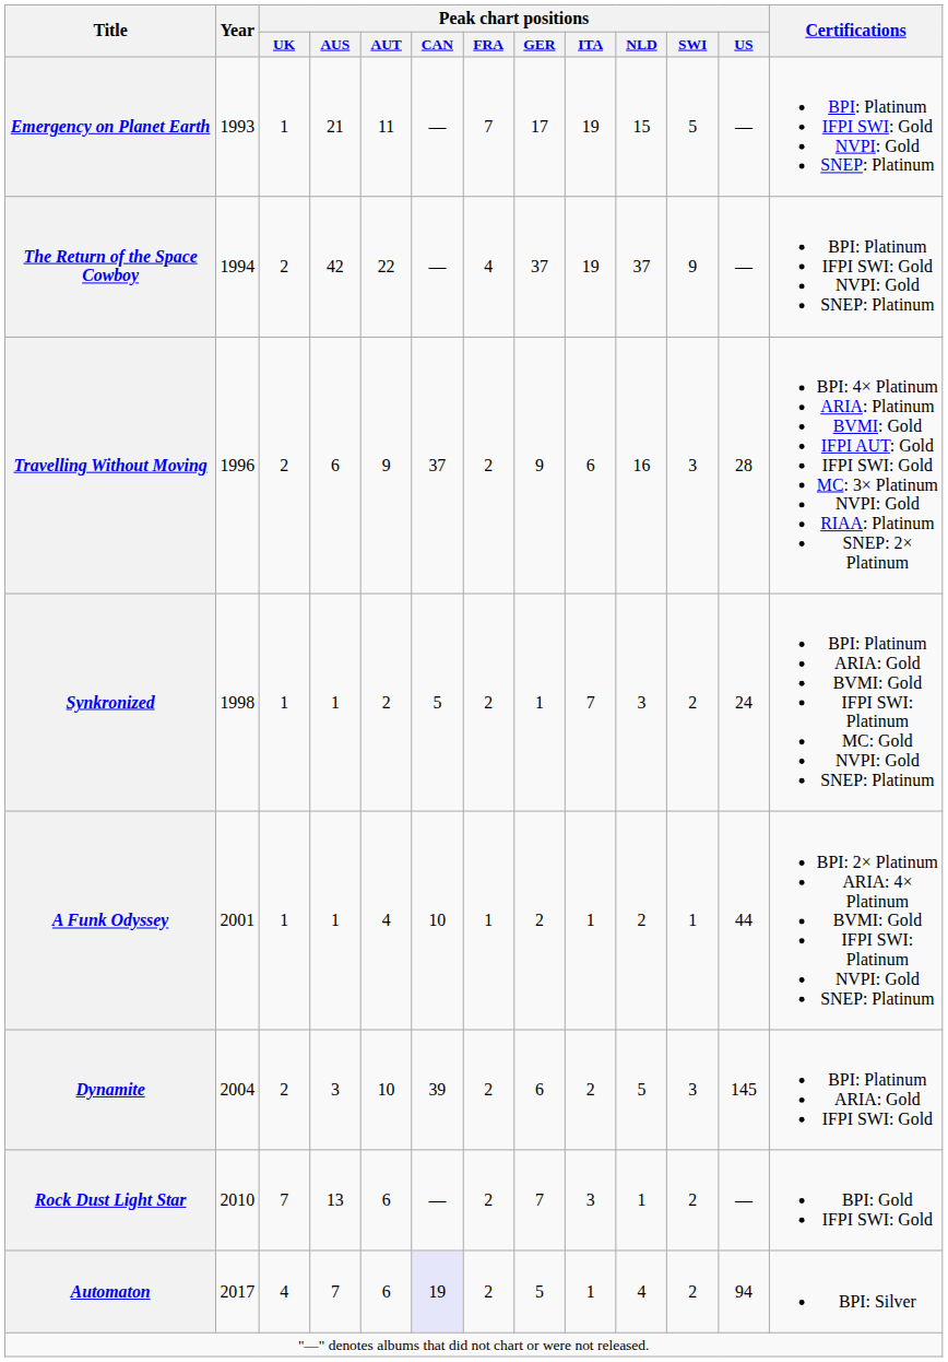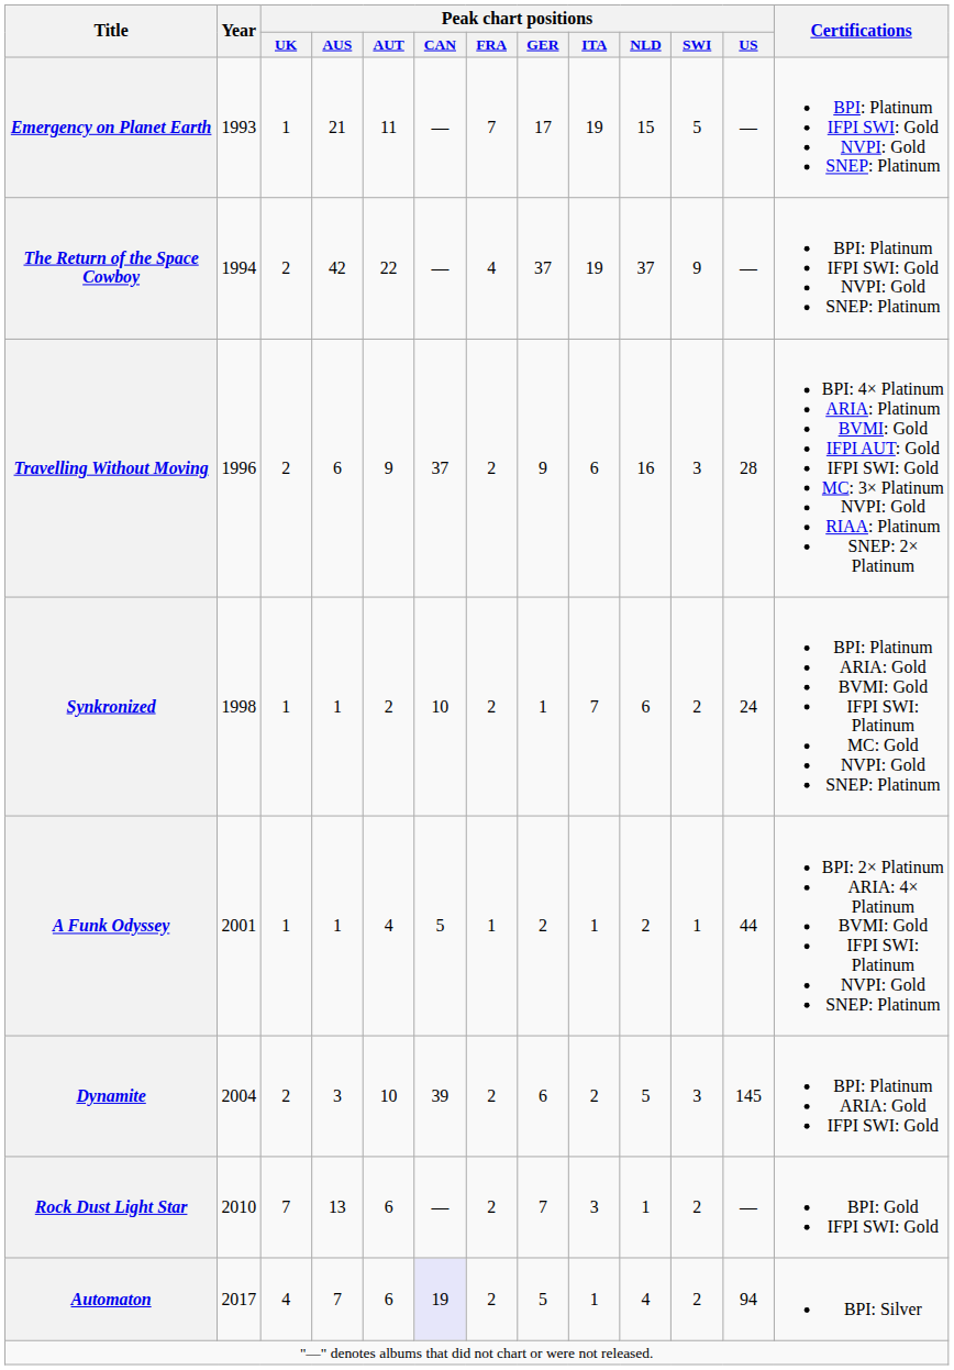Synkronized | Peak chart positions / CAN: 5 -> 10
Synkronized | Peak chart positions / NLD: 3 -> 6
A Funk Odyssey | Peak chart positions / CAN: 10 -> 5
